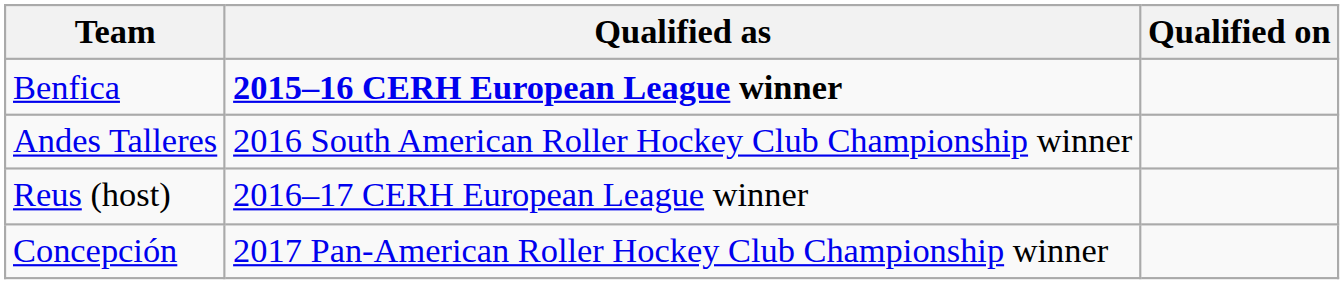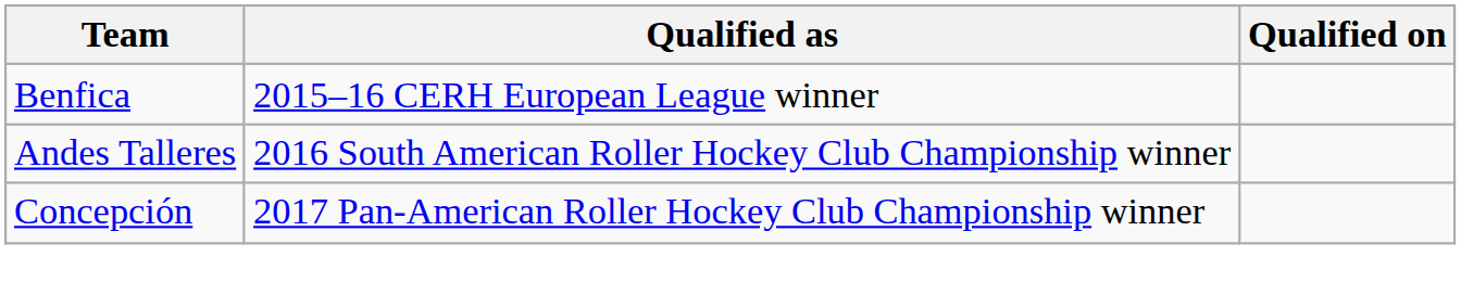Benfica | Qualified as: bold -> normal
- row: Reus (host) | 2016–17 CERH European League winner
